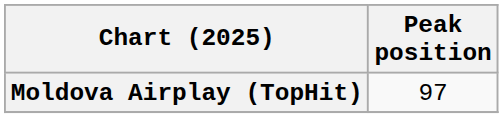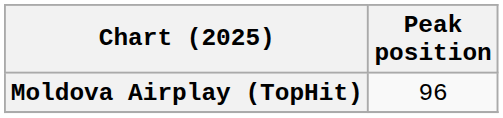Moldova Airplay (TopHit) | Peak position: 97 -> 96
